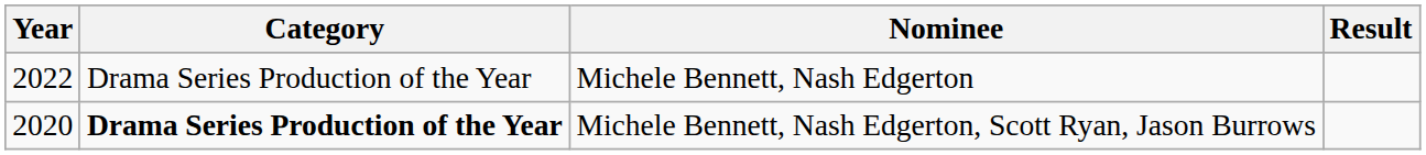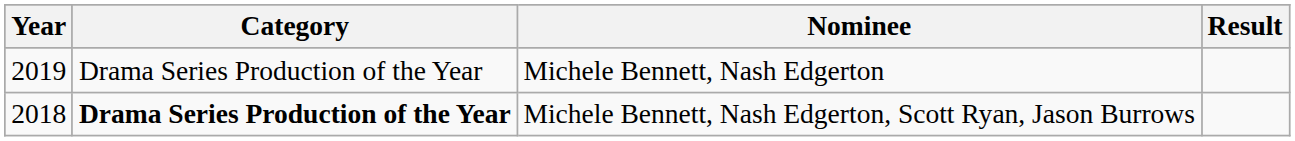Michele Bennett, Nash Edgerton | Year: 2022 -> 2019
Michele Bennett, Nash Edgerton, Scott Ryan, Jason Burrows | Year: 2020 -> 2018
